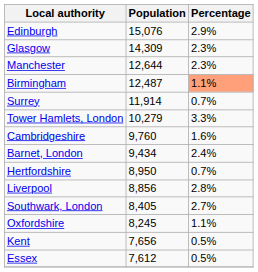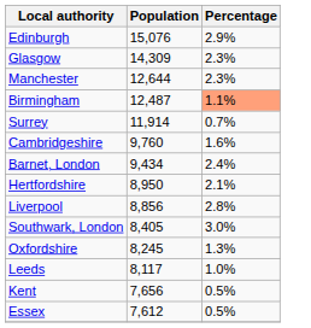- row: Tower Hamlets, London | 10,279 | 3.3%
Hertfordshire | Percentage: 0.7% -> 2.1%
Southwark, London | Percentage: 2.7% -> 3.0%
Oxfordshire | Percentage: 1.1% -> 1.3%
+ row: Leeds | 8,117 | 1.0%
